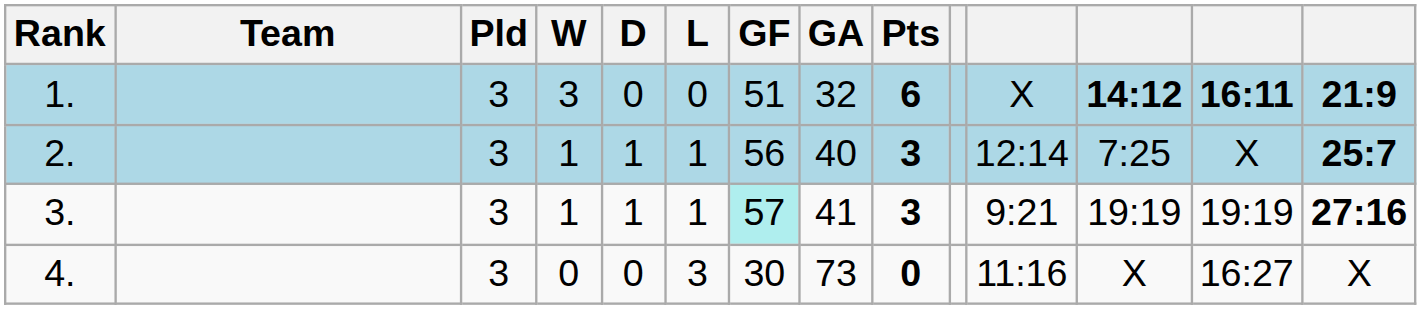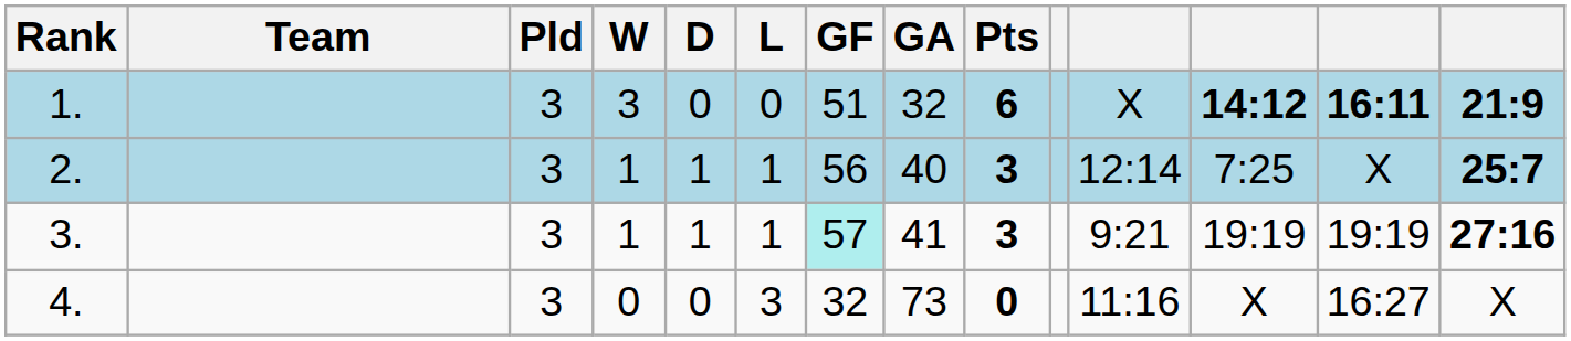4. | GF: 30 -> 32
